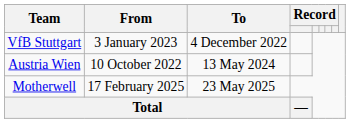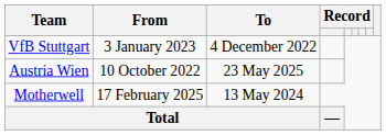Austria Wien | To: 13 May 2024 -> 23 May 2025
Motherwell | To: 23 May 2025 -> 13 May 2024
